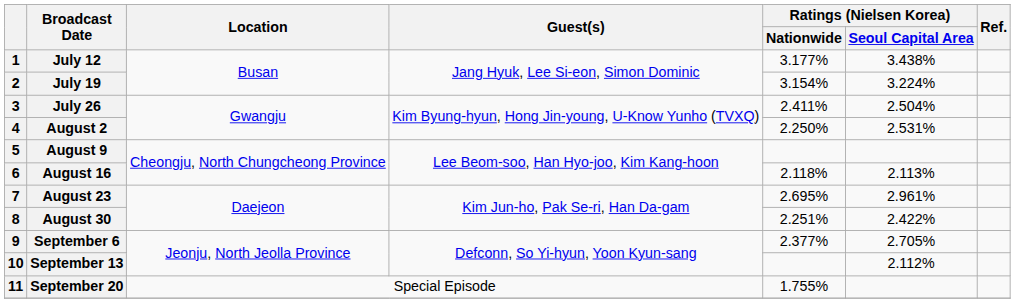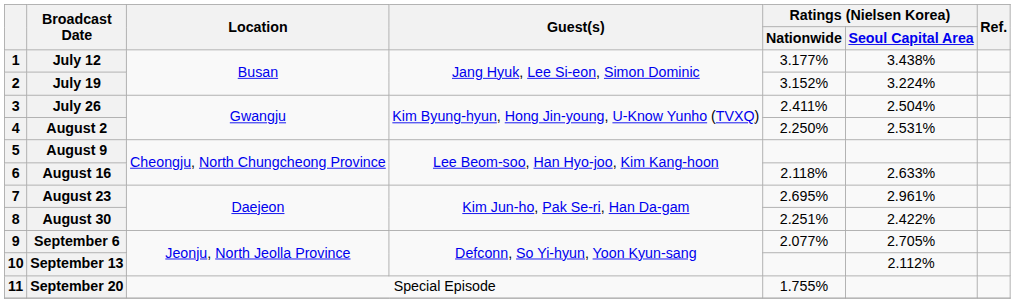July 19 | Ratings (Nielsen Korea) / Nationwide: 3.154% -> 3.152%
August 16 | Ratings (Nielsen Korea) / Seoul Capital Area: 2.113% -> 2.633%
September 6 | Ratings (Nielsen Korea) / Nationwide: 2.377% -> 2.077%
